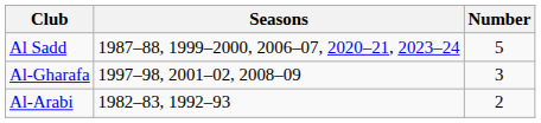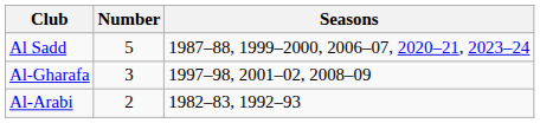columns swapped: Number <-> Seasons
